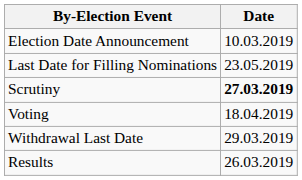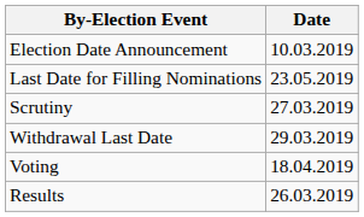Scrutiny | Date: bold -> normal
rows swapped: Withdrawal Last Date <-> Voting
